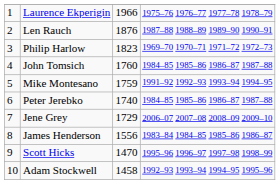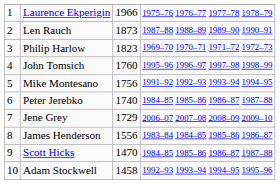Len Rauch | column 3: 1876 -> 1873
John Tomsich | column 4: 1984–85 1985–86 1986–87 1987–88 -> 1995–96 1996–97 1997–98 1998–99
Mike Montesano | column 3: 1759 -> 1756
Scott Hicks | column 4: 1995–96 1996–97 1997–98 1998–99 -> 1984–85 1985–86 1986–87 1987–88
